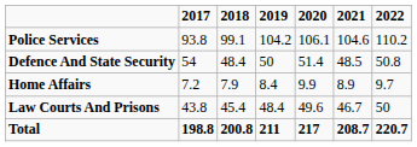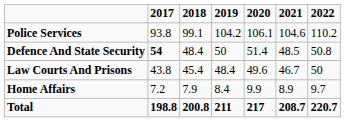Defence And State Security | 2017: normal -> bold
rows swapped: Law Courts And Prisons <-> Home Affairs
